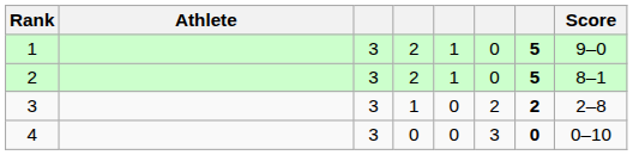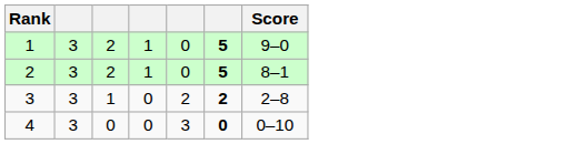- column: Athlete
